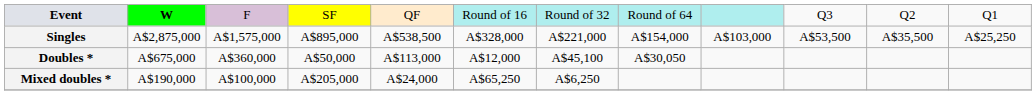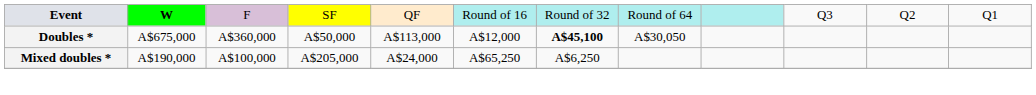- row: Singles | A$2,875,000 | A$1,575,000 | A$895,000 | A$538,500 | A$328,000 | A$221,000 | A$154,000 | A$103,000 | A$53,500 | A$35,500 | A$25,250
Doubles * | column 7: normal -> bold
